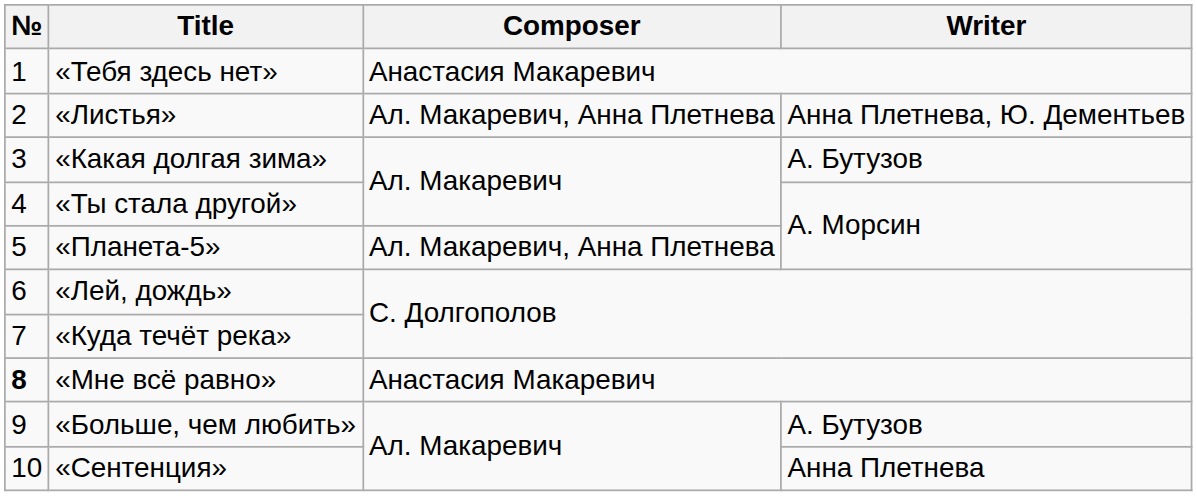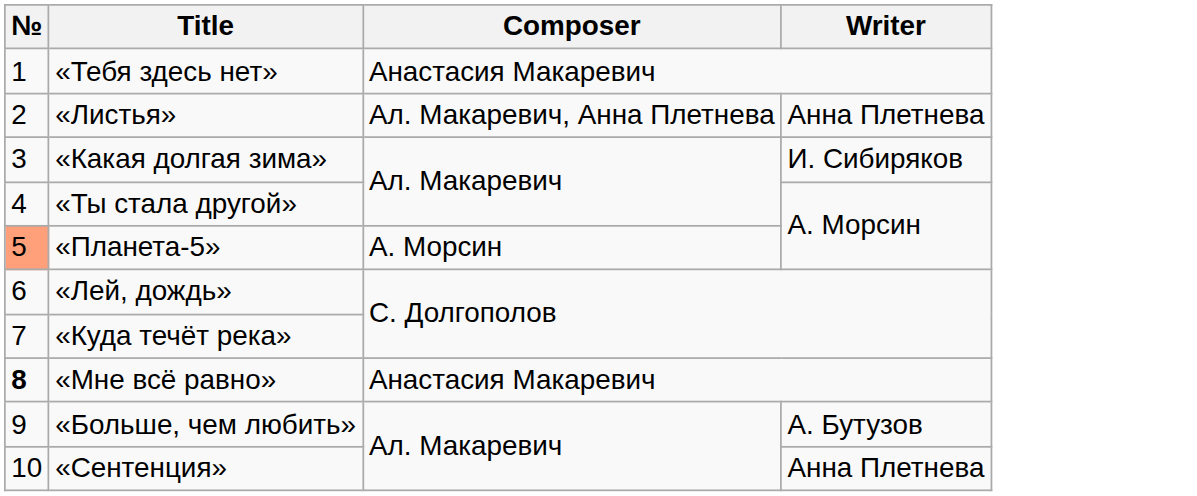«Листья» | Writer: Анна Плетнева, Ю. Дементьев -> Анна Плетнева
«Какая долгая зима» | Writer: А. Бутузов -> И. Сибиряков
«Планета-5» | №: no background -> lightsalmon background
«Планета-5» | Composer: Ал. Макаревич, Анна Плетнева -> А. Морсин
